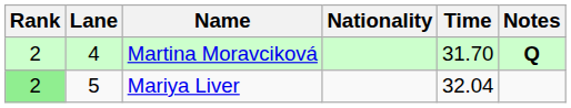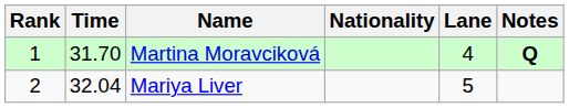columns swapped: Lane <-> Time
Martina Moravciková | Rank: 2 -> 1
Mariya Liver | Rank: lightgreen background -> no background
